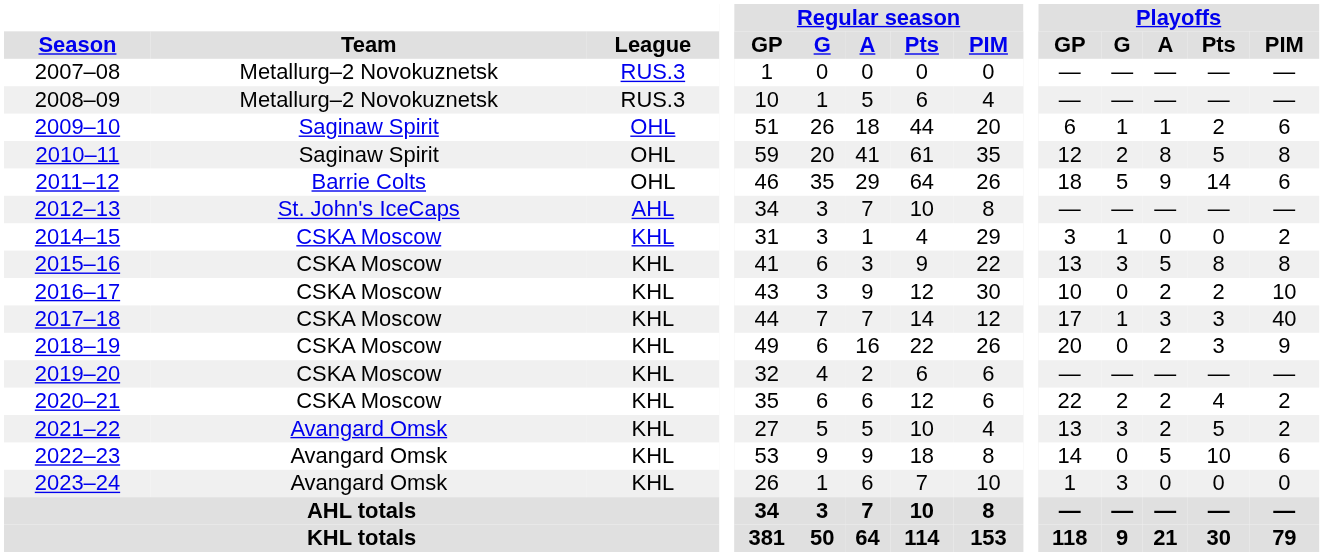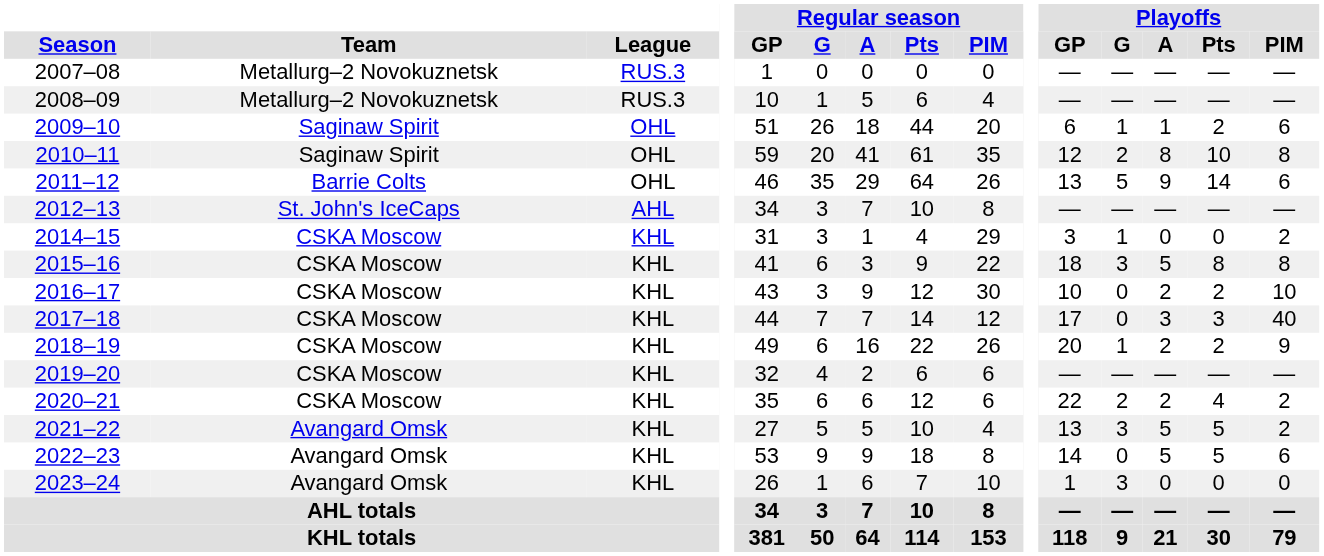2010–11 | Playoffs / Pts: 5 -> 10
2011–12 | Playoffs / GP: 18 -> 13
2015–16 | Playoffs / GP: 13 -> 18
2017–18 | Playoffs / G: 1 -> 0
2018–19 | Playoffs / G: 0 -> 1
2018–19 | Playoffs / Pts: 3 -> 2
2021–22 | Playoffs / A: 2 -> 5
2022–23 | Playoffs / Pts: 10 -> 5
